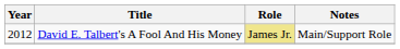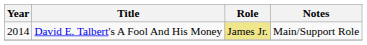David E. Talbert's A Fool And His Money | Year: 2012 -> 2014
